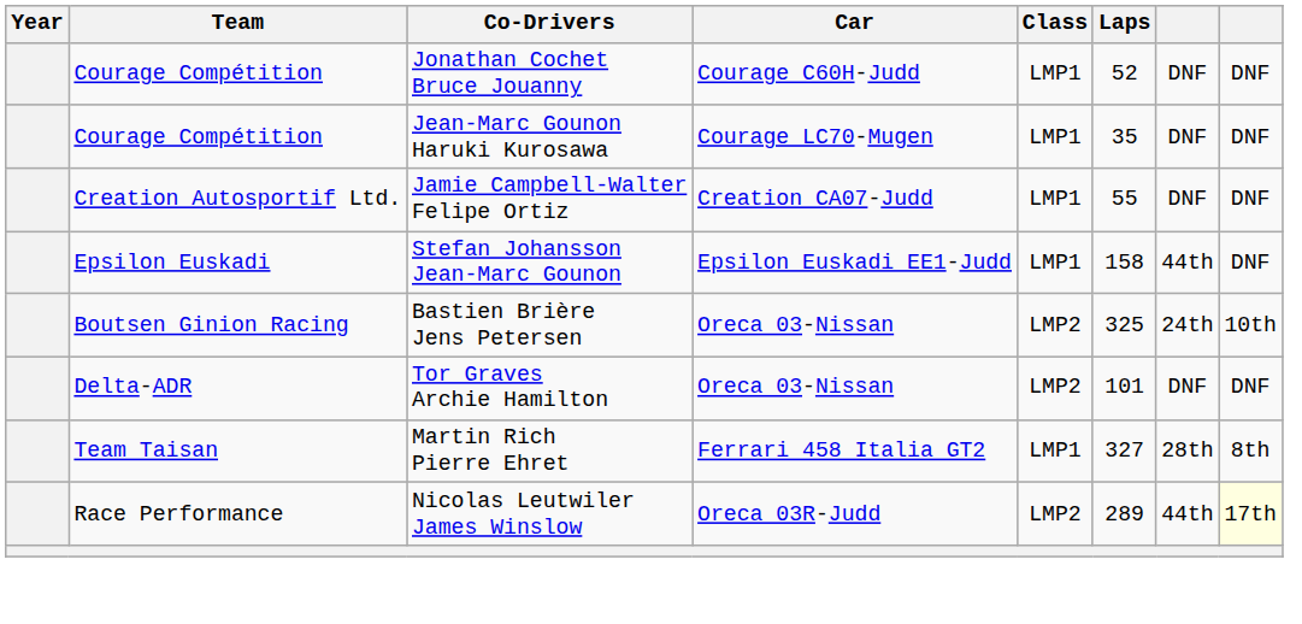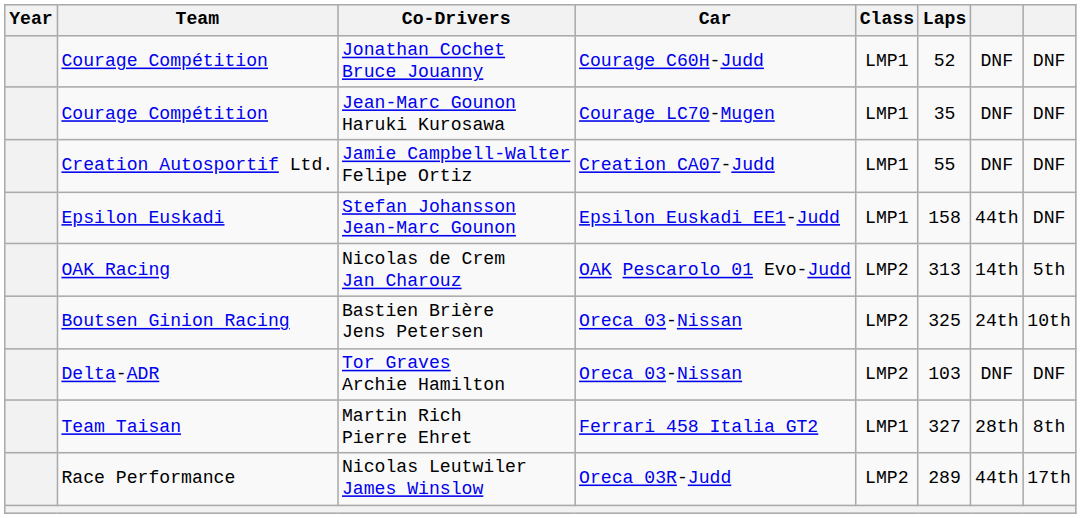+ row: OAK Racing | Nicolas de Crem Jan Charouz | OAK Pescarolo 01 Evo-Judd | LMP2 | 313 | 14th | 5th
Tor Graves Archie Hamilton | Laps: 101 -> 103
Nicolas Leutwiler James Winslow | column 8: lightyellow background -> no background
